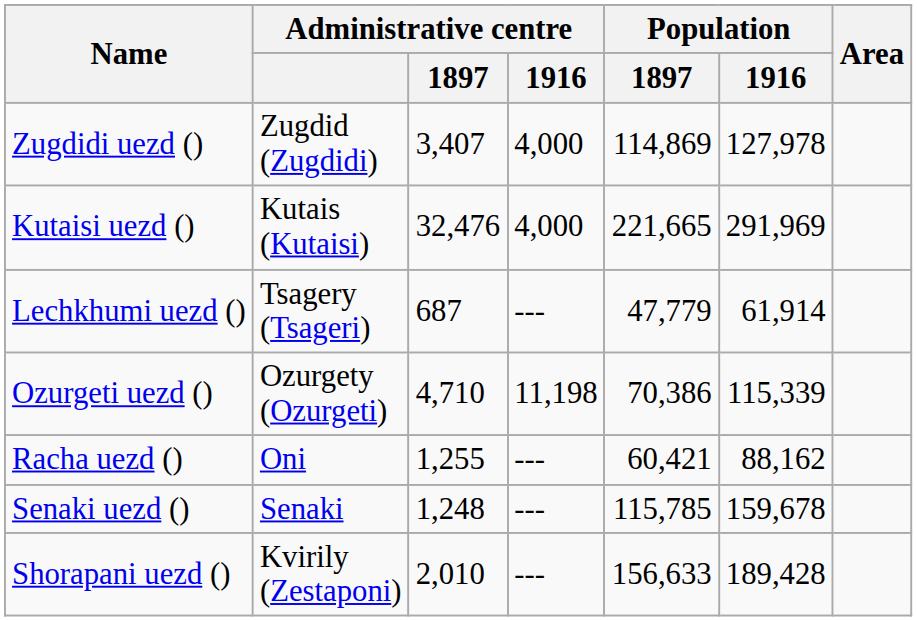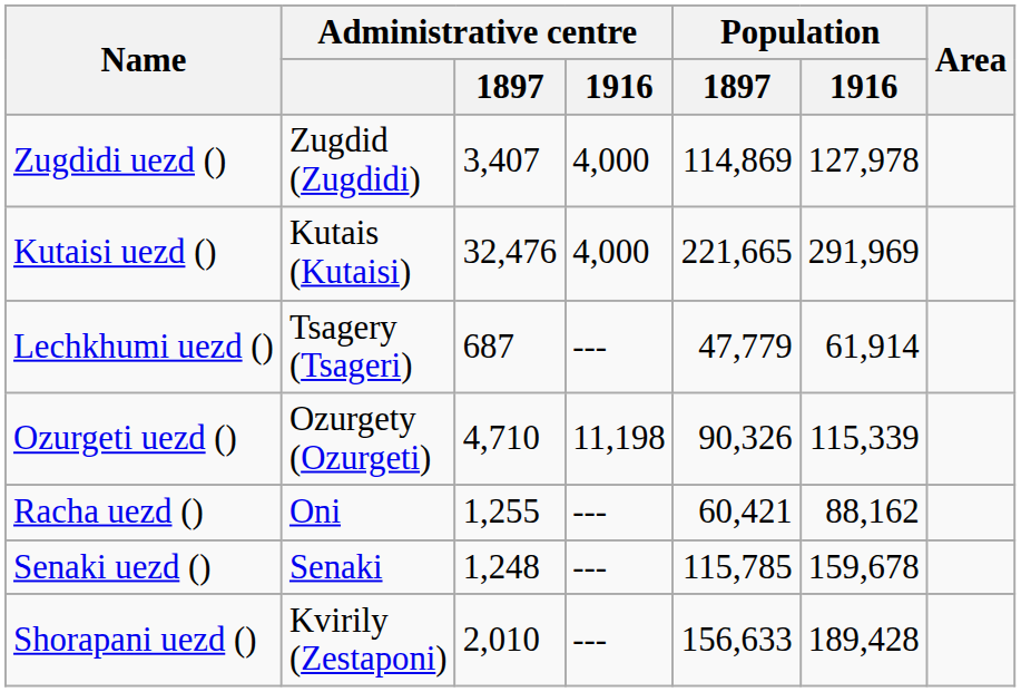Ozurgeti uezd () | Population / 1897: 70,386 -> 90,326
